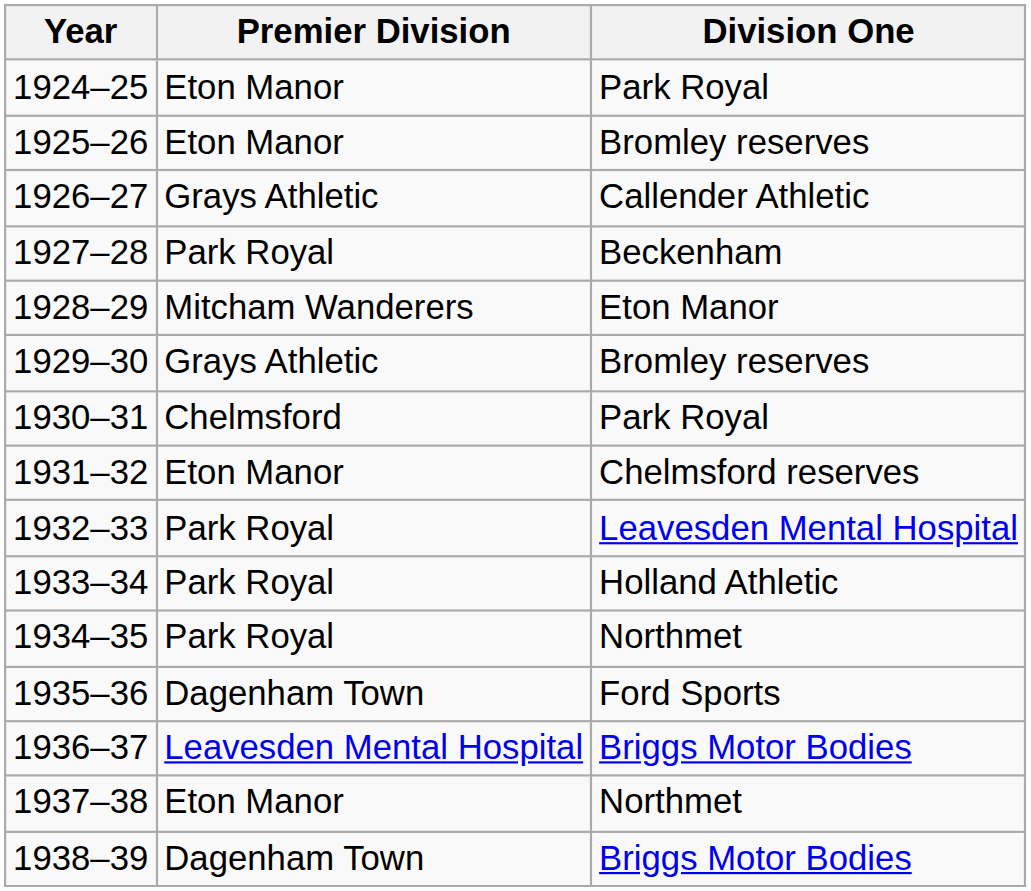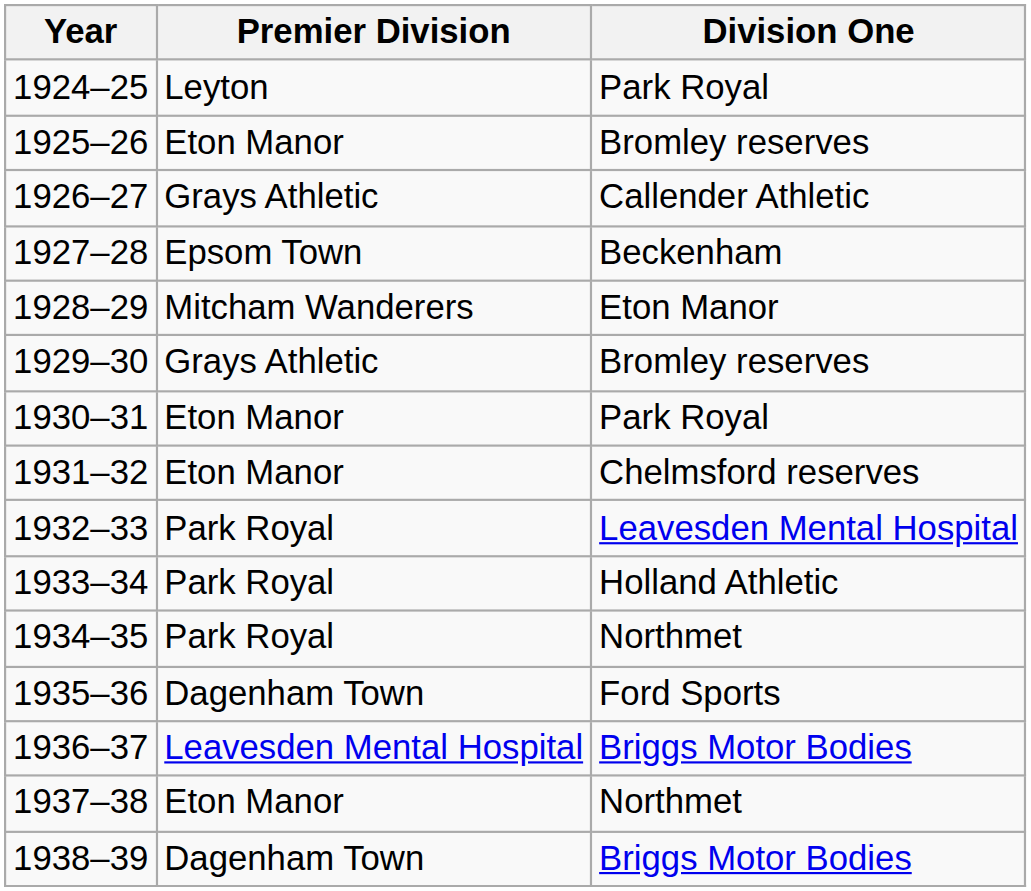1924–25 | Premier Division: Eton Manor -> Leyton
1927–28 | Premier Division: Park Royal -> Epsom Town
1930–31 | Premier Division: Chelmsford -> Eton Manor
